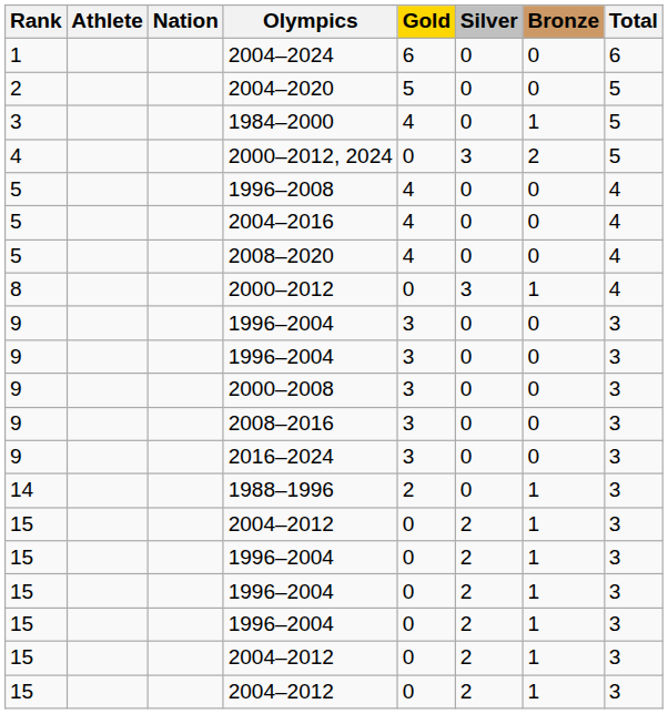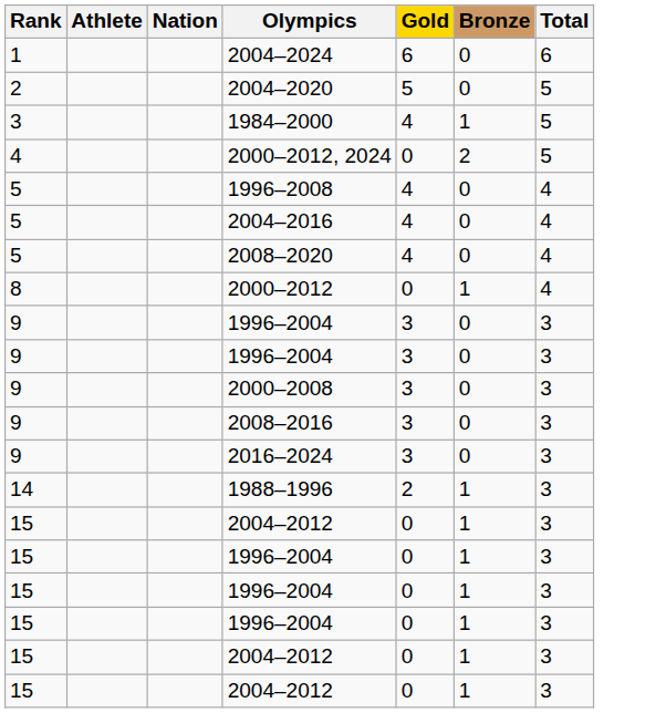- column: Silver | 0 | 0 | 0 | 3 | 0 | 0 | 0 | 3 | 0 | 0 | 0 | 0 | 0 | 0 | 2 | 2 | 2 | 2 | 2 | 2
